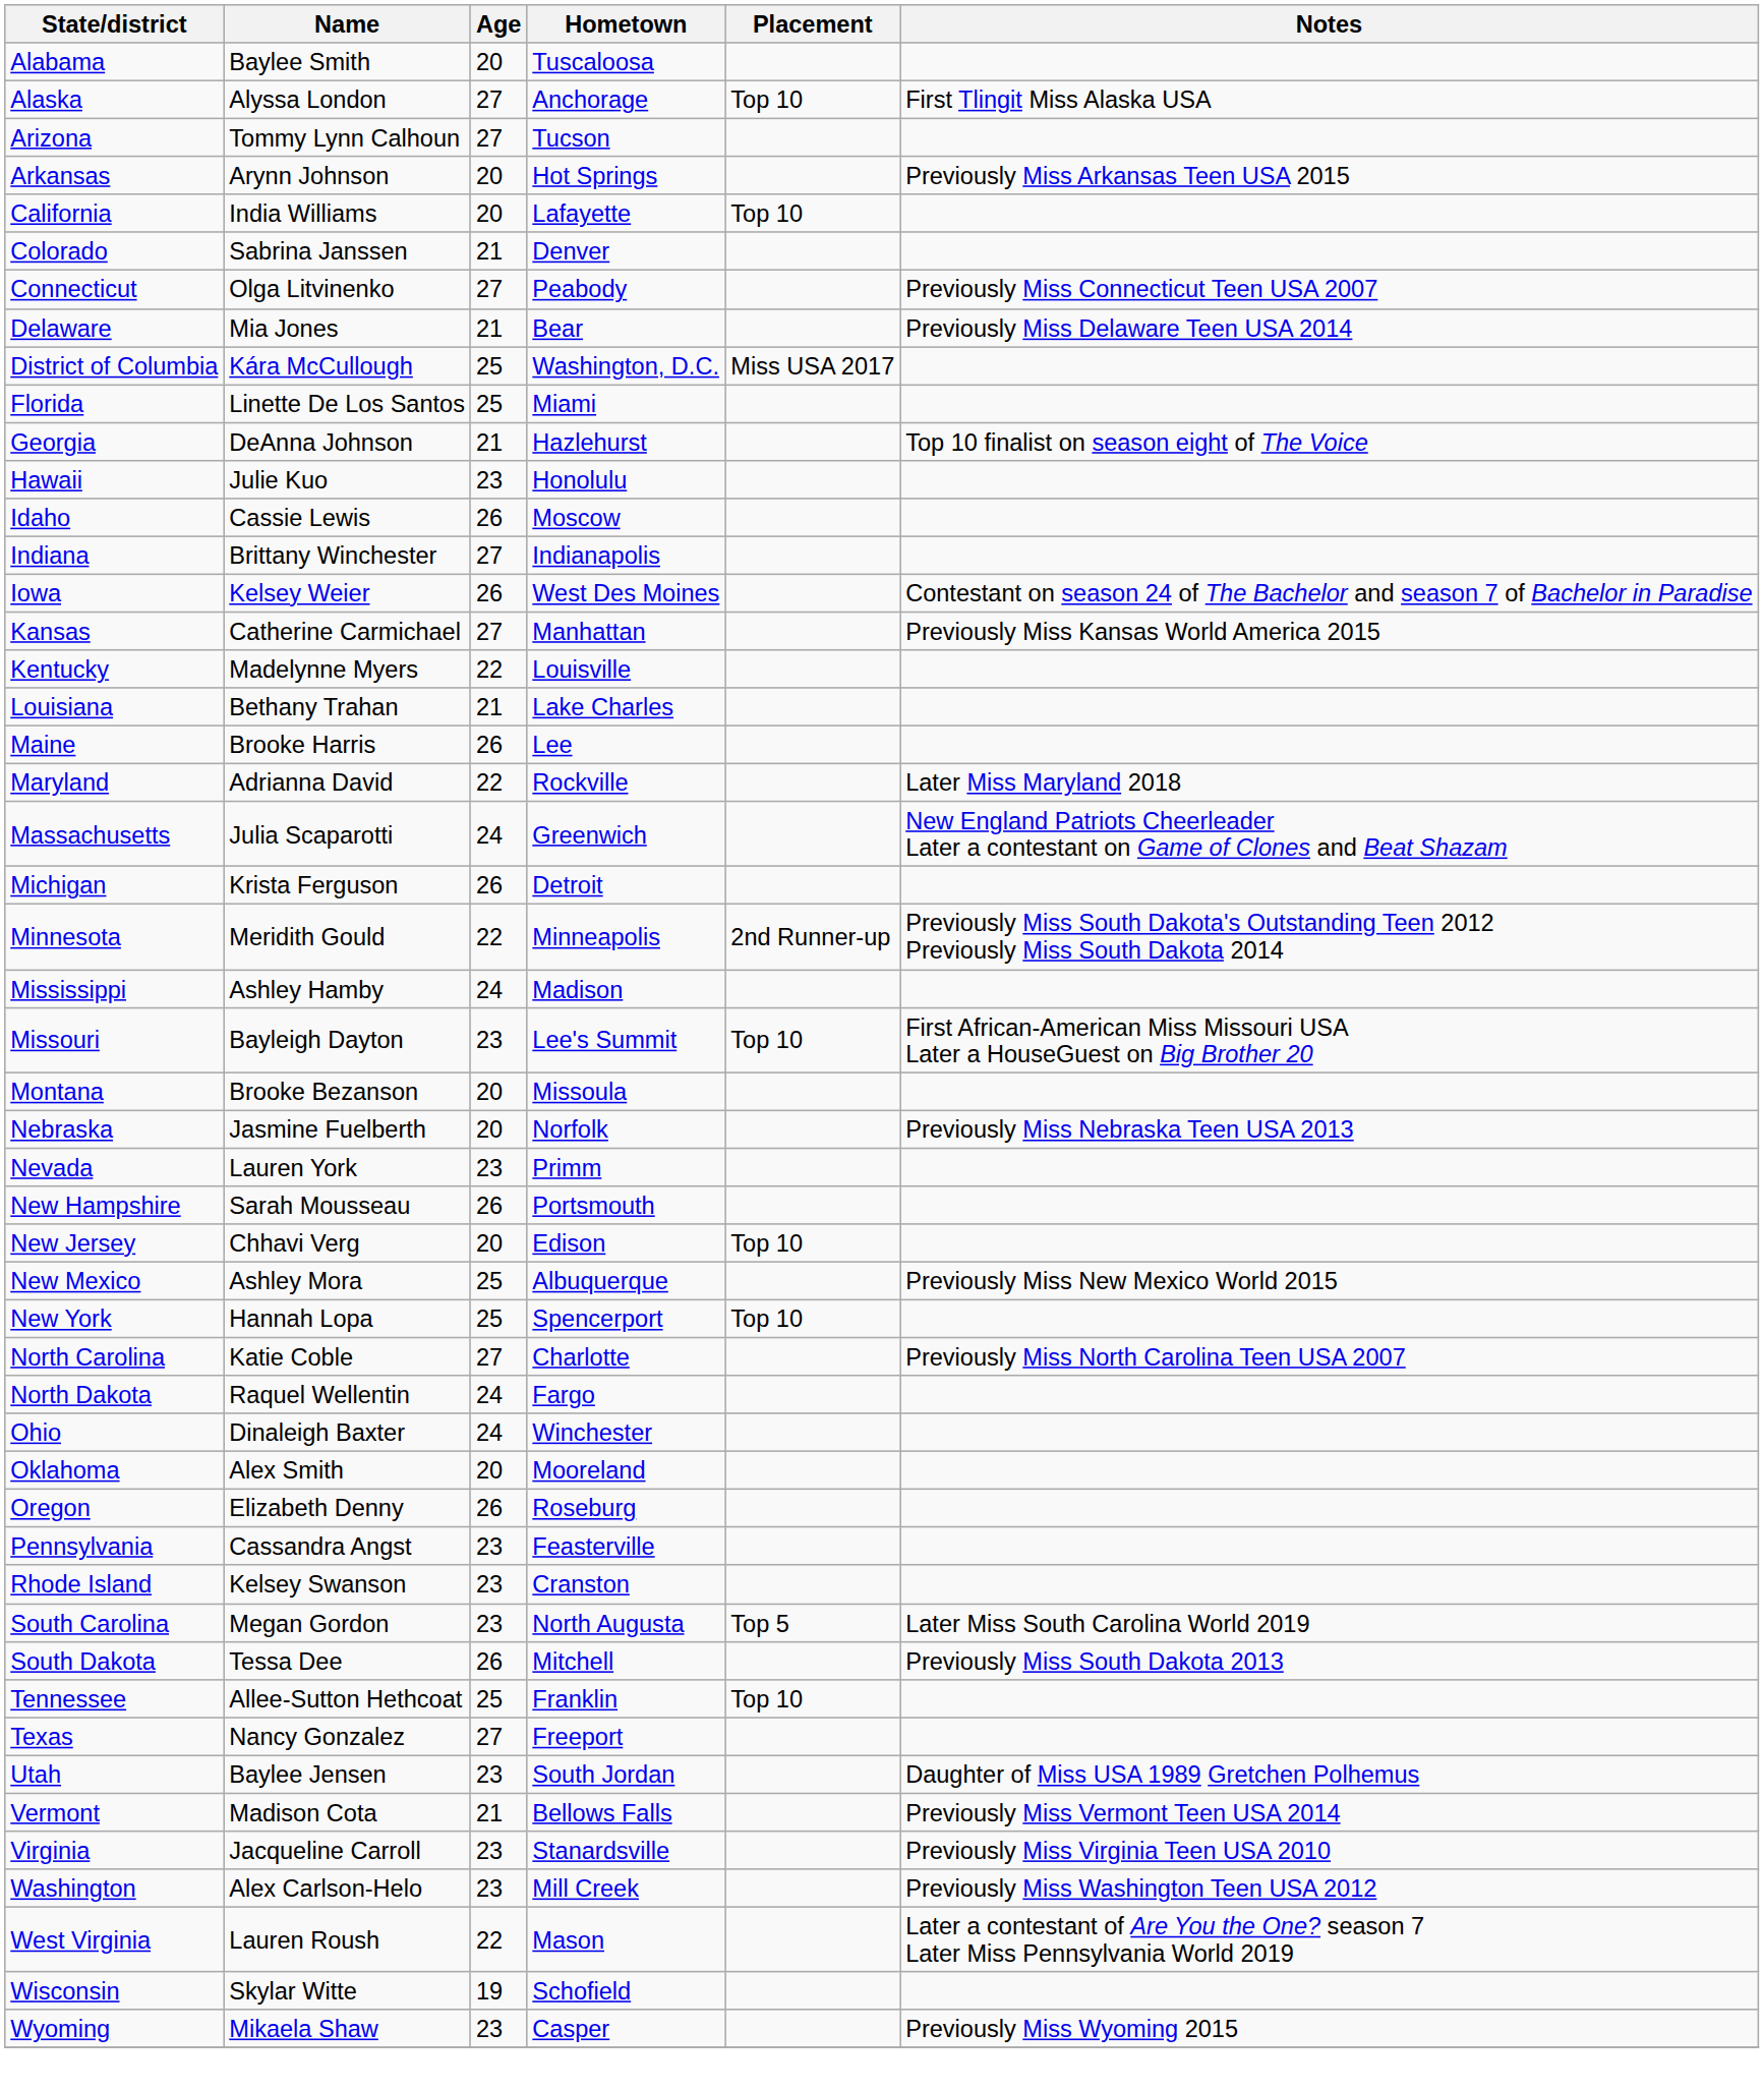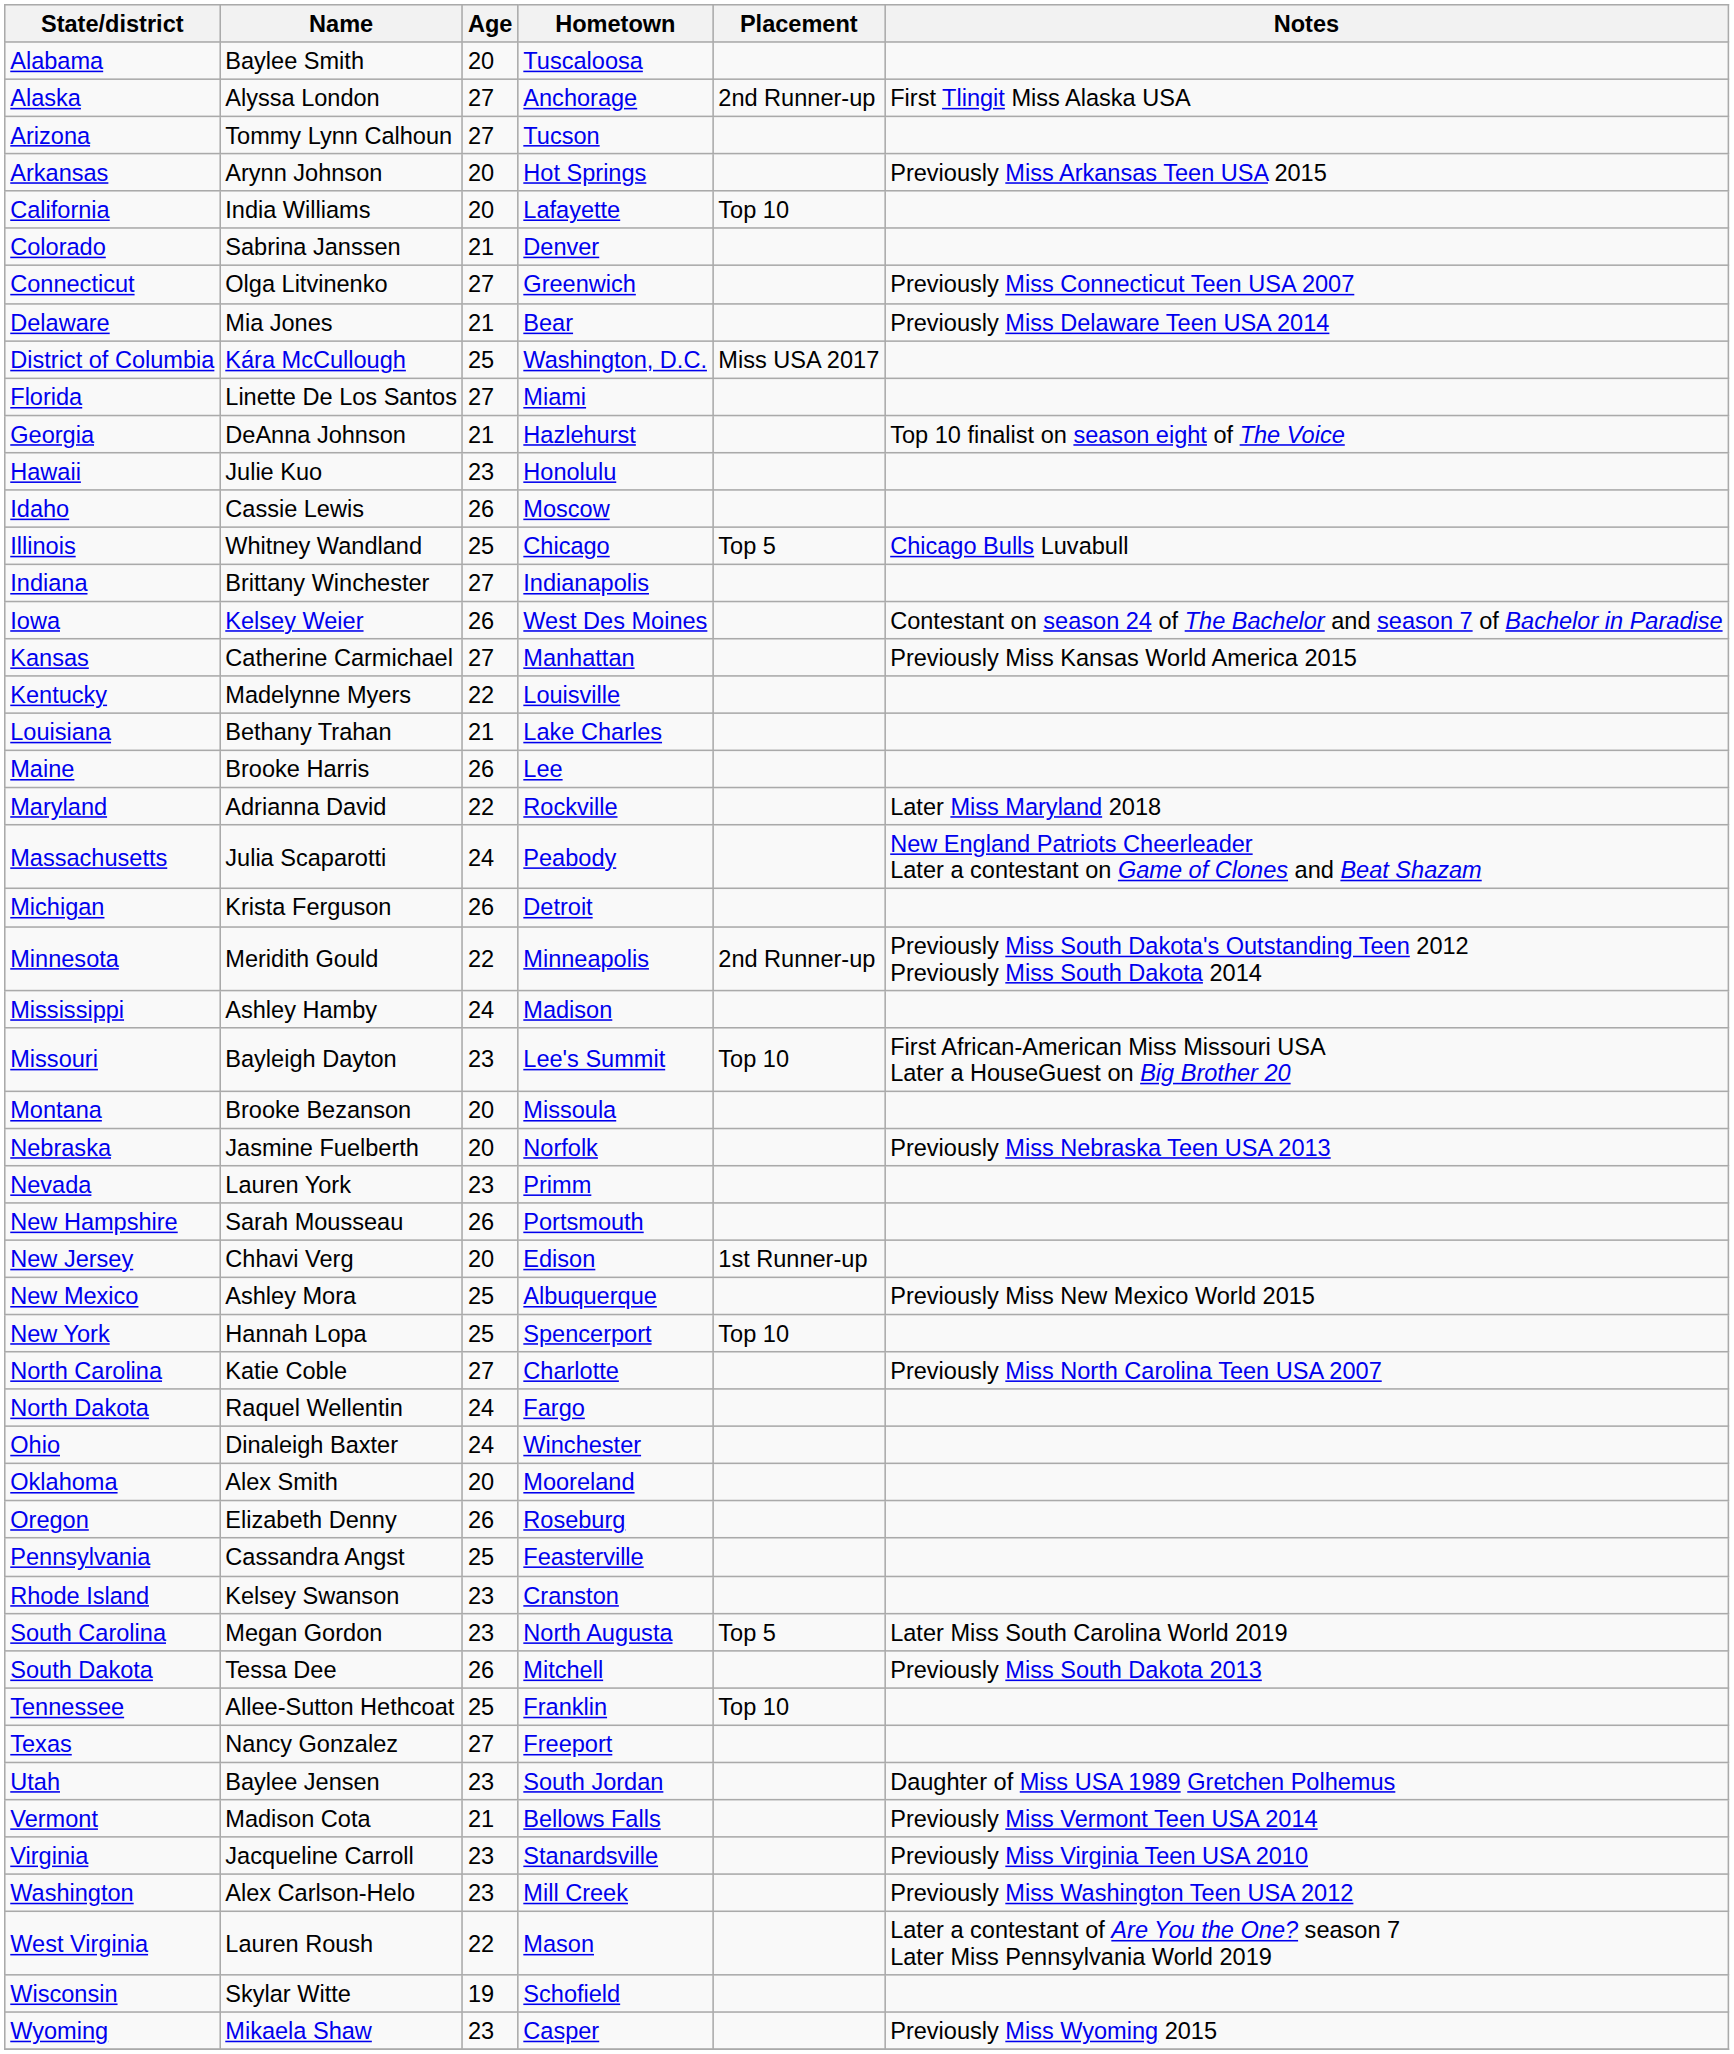Alaska | Placement: Top 10 -> 2nd Runner-up
Connecticut | Hometown: Peabody -> Greenwich
Florida | Age: 25 -> 27
+ row: Illinois | Whitney Wandland | 25 | Chicago | Top 5 | Chicago Bulls Luvabull
Massachusetts | Hometown: Greenwich -> Peabody
New Jersey | Placement: Top 10 -> 1st Runner-up
Pennsylvania | Age: 23 -> 25
